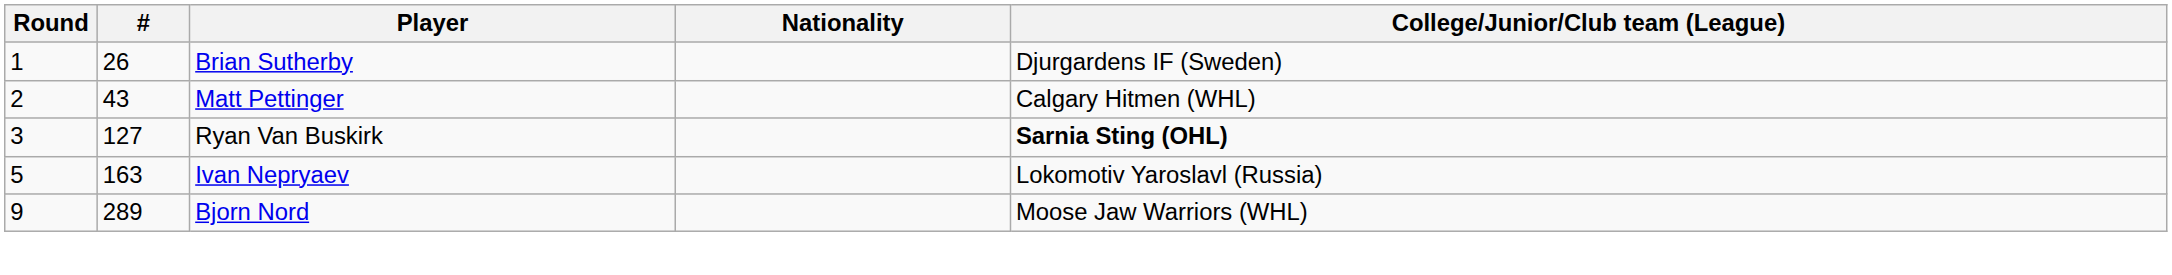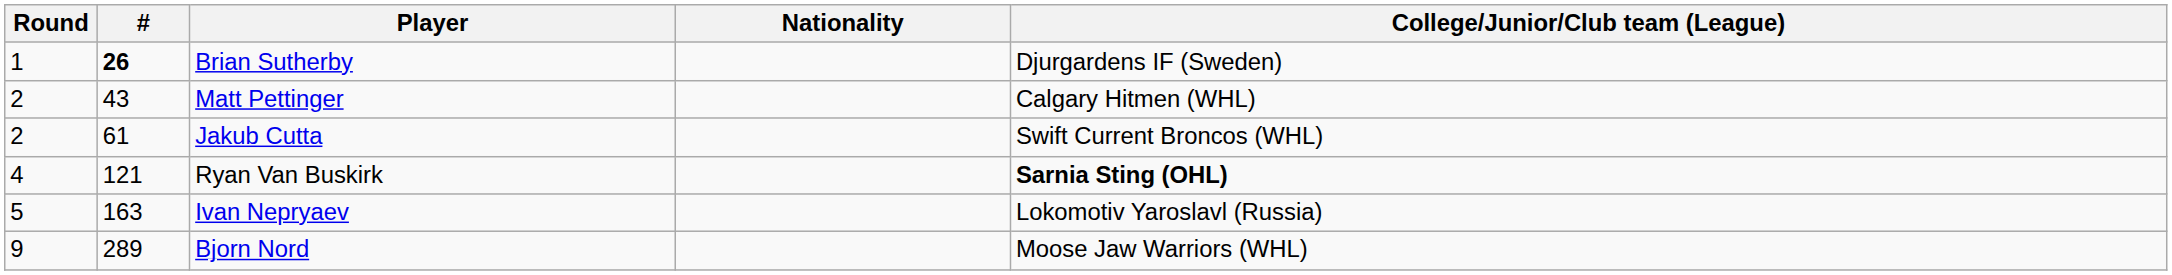Brian Sutherby | #: normal -> bold
+ row: 2 | 61 | Jakub Cutta | Swift Current Broncos (WHL)
Ryan Van Buskirk | Round: 3 -> 4
Ryan Van Buskirk | #: 127 -> 121
